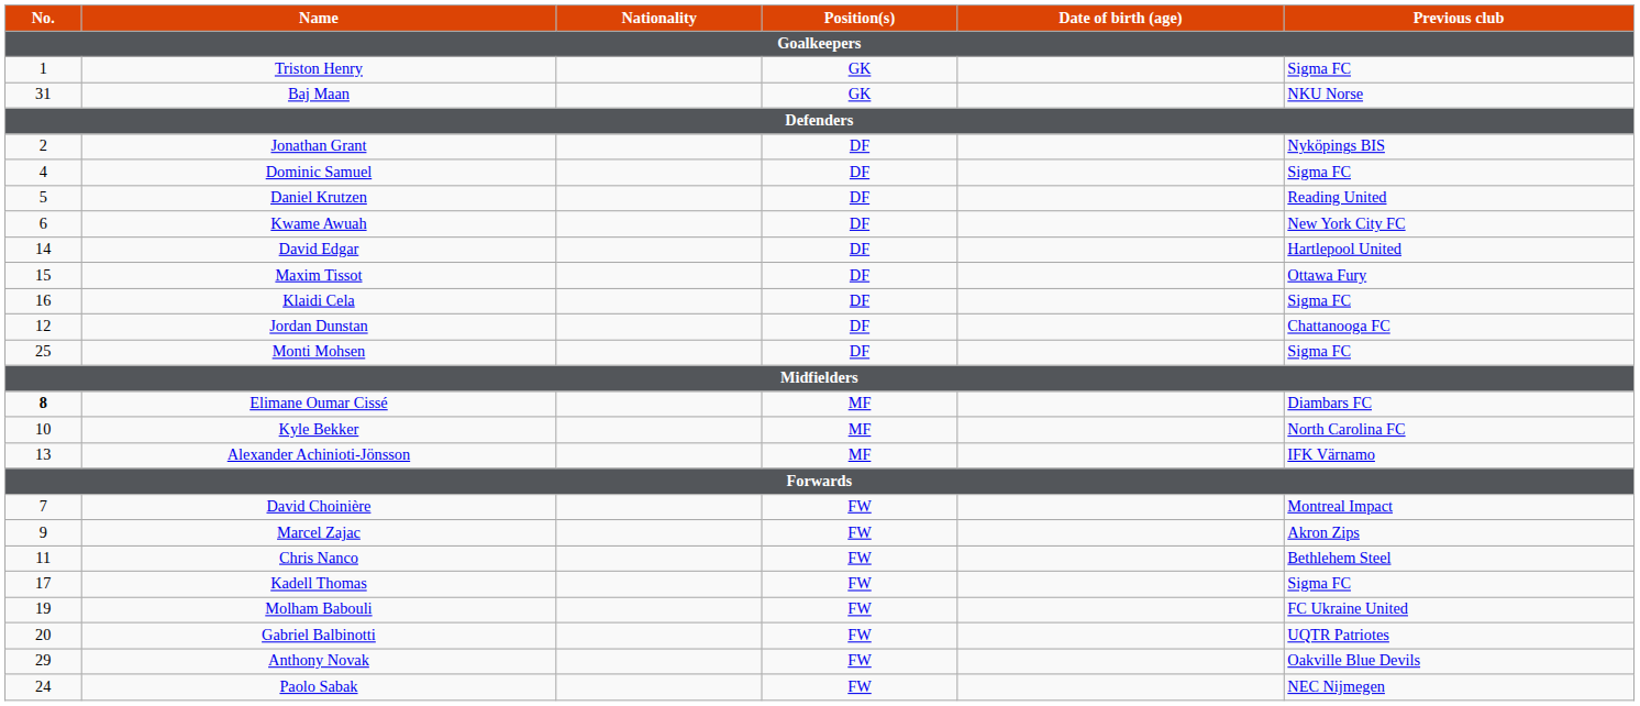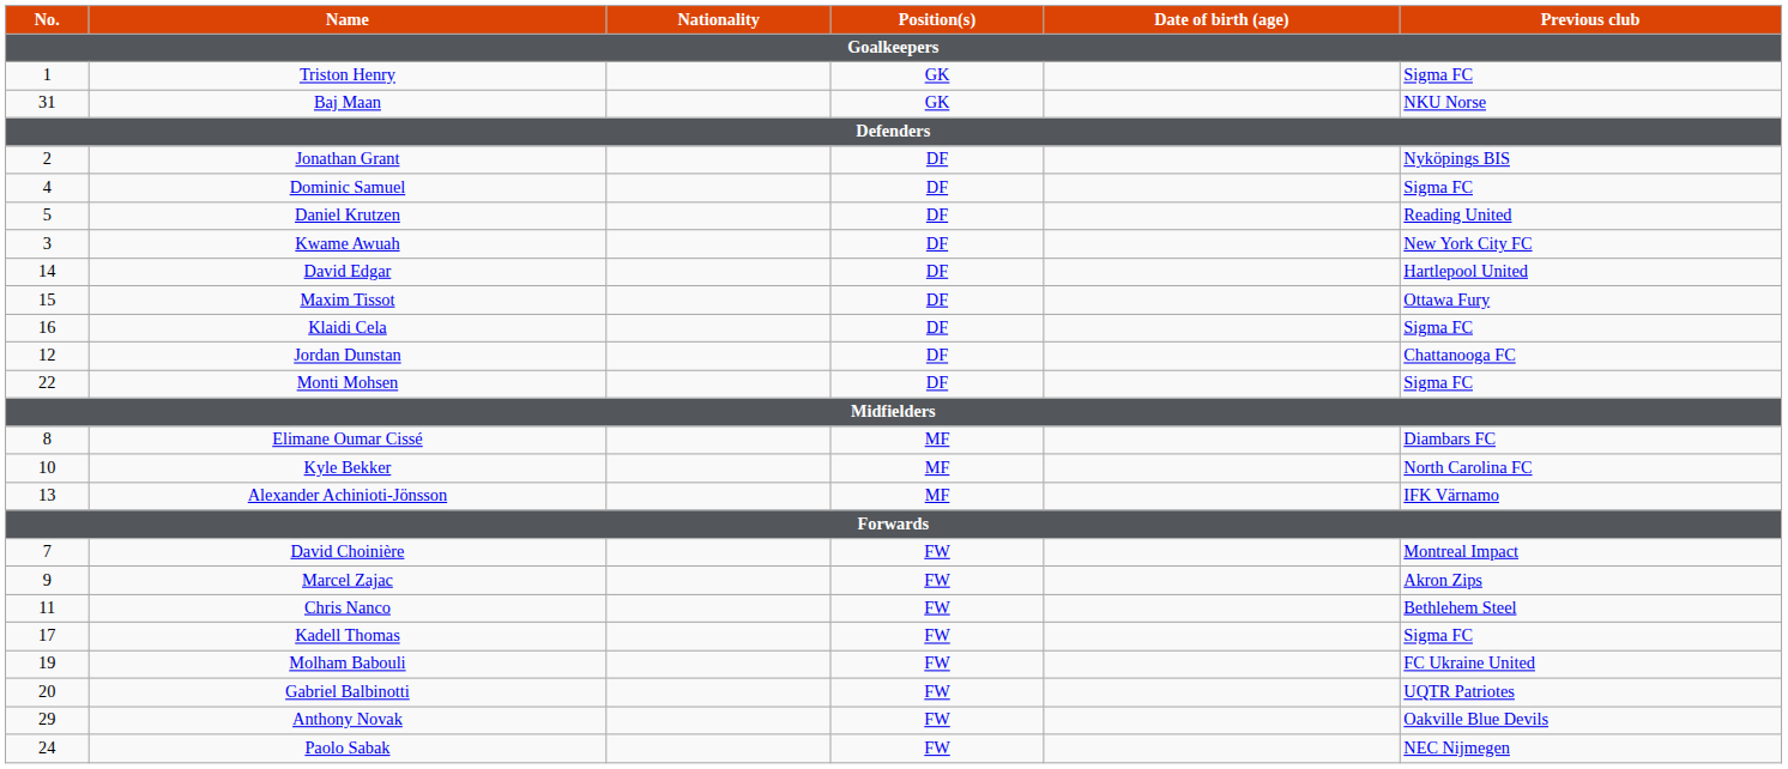Kwame Awuah | No.: 6 -> 3
Monti Mohsen | No.: 25 -> 22
Elimane Oumar Cissé | No.: bold -> normal
